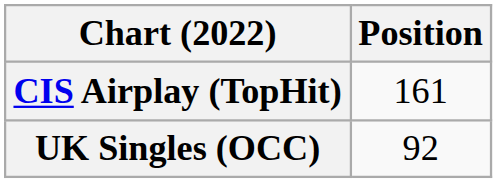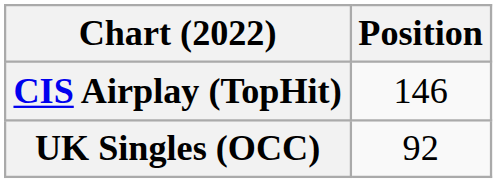CIS Airplay (TopHit) | Position: 161 -> 146
